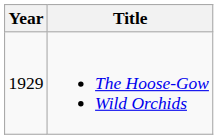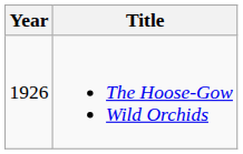The Hoose-Gow Wild Orchids | Year: 1929 -> 1926
